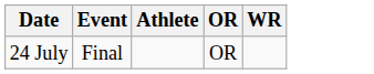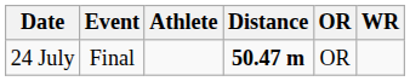+ column: Distance | 50.47 m
